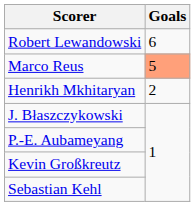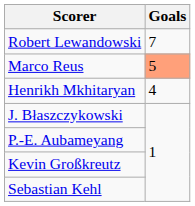Robert Lewandowski | Goals: 6 -> 7
Henrikh Mkhitaryan | Goals: 2 -> 4
